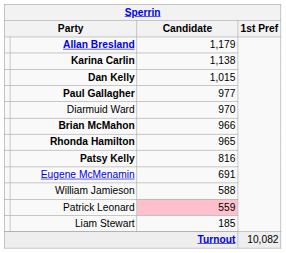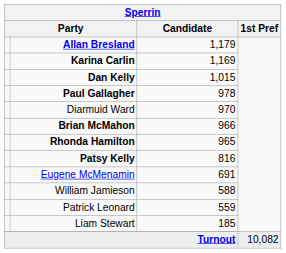Karina Carlin | Candidate: 1,138 -> 1,169
Paul Gallagher | Candidate: 977 -> 978
Patrick Leonard | Candidate: pink background -> no background
